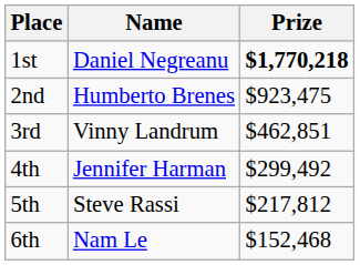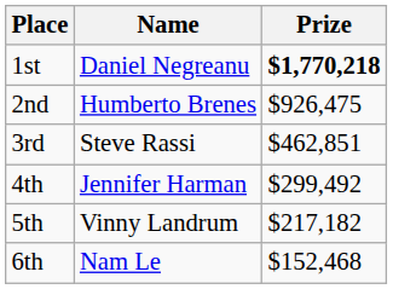2nd | Prize: $923,475 -> $926,475
3rd | Name: Vinny Landrum -> Steve Rassi
5th | Name: Steve Rassi -> Vinny Landrum
5th | Prize: $217,812 -> $217,182
